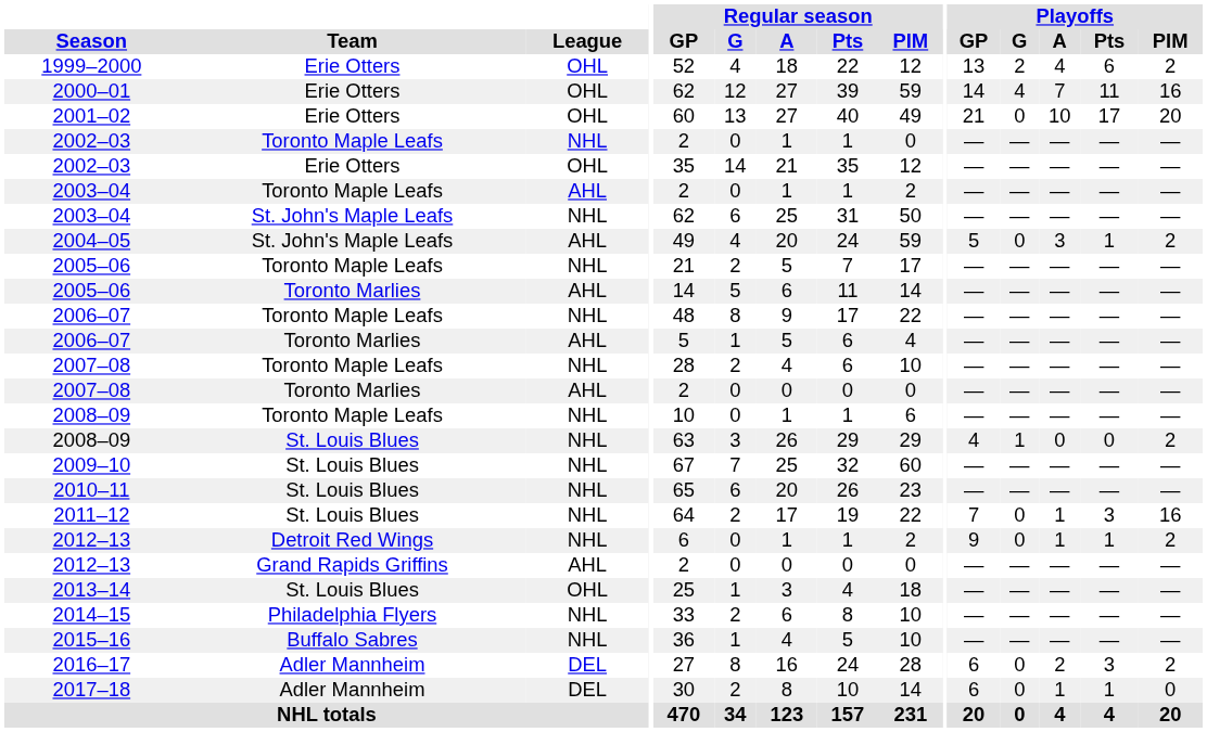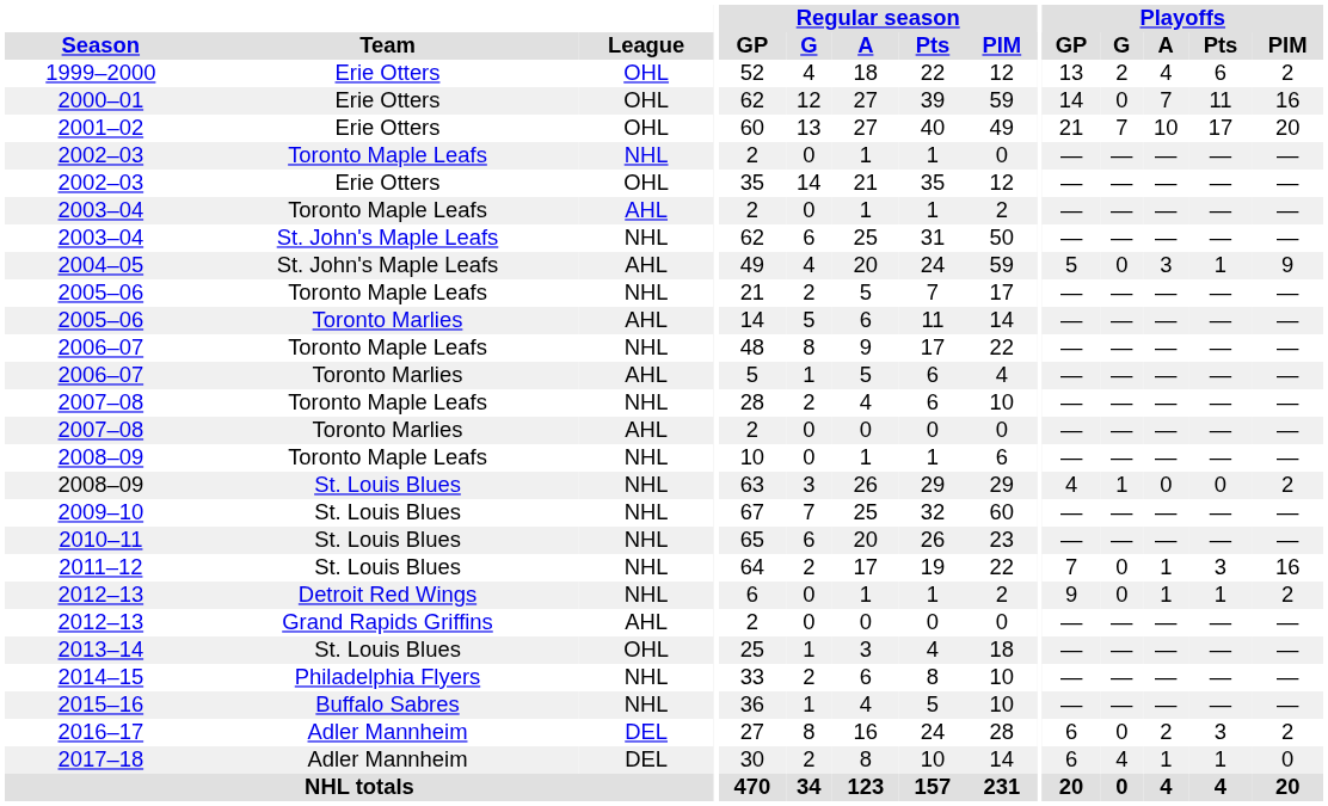2000–01 | Playoffs / G: 4 -> 0
2001–02 | Playoffs / G: 0 -> 7
2004–05 | Playoffs / PIM: 2 -> 9
2017–18 | Playoffs / G: 0 -> 4
